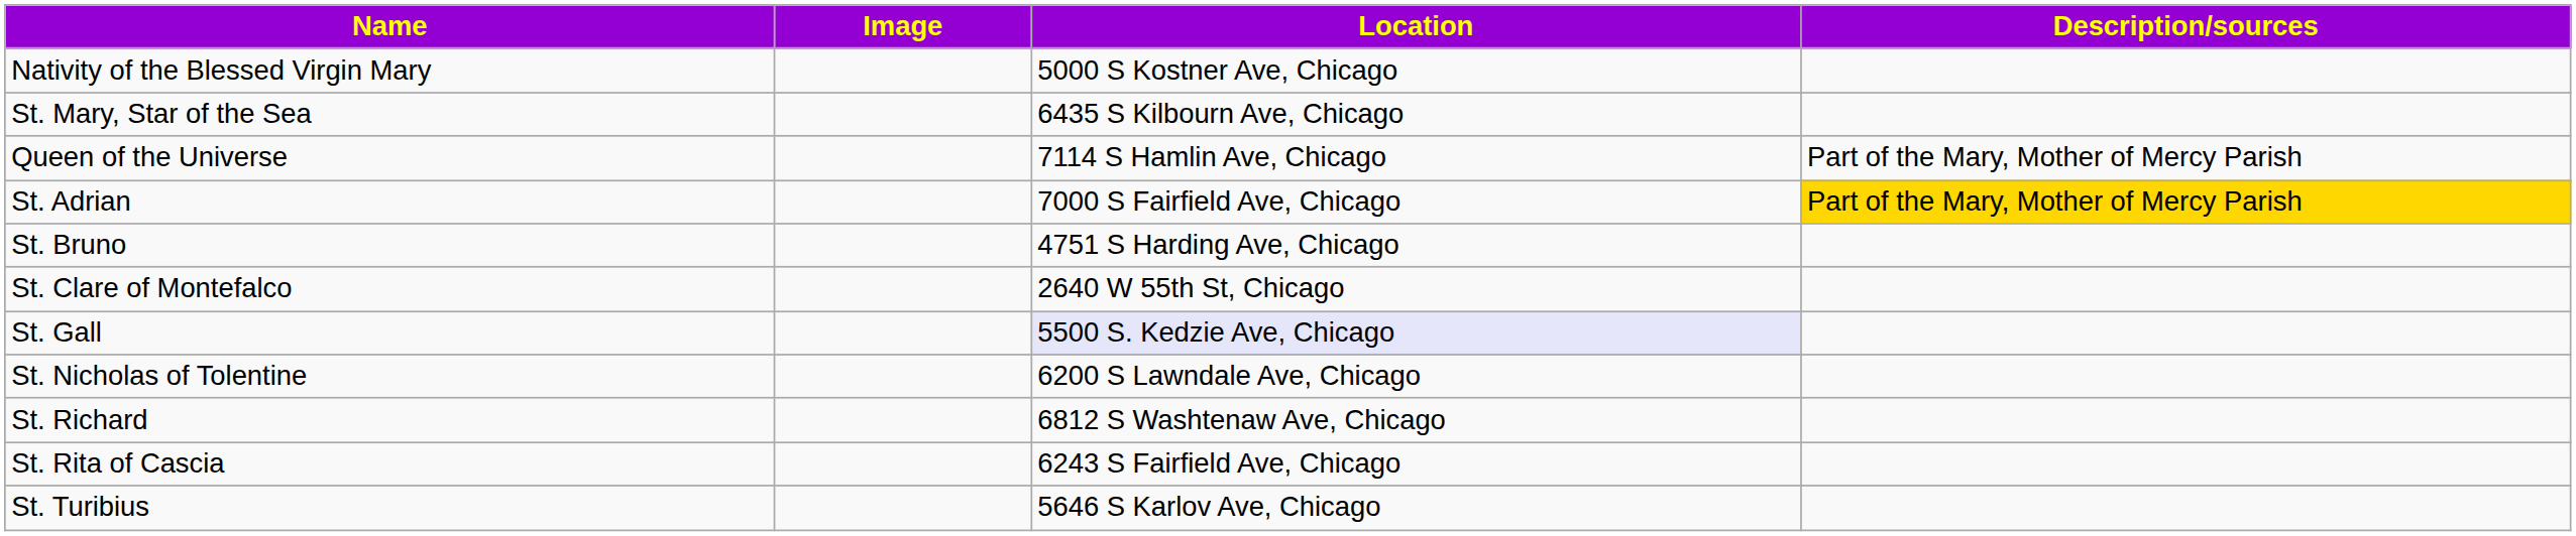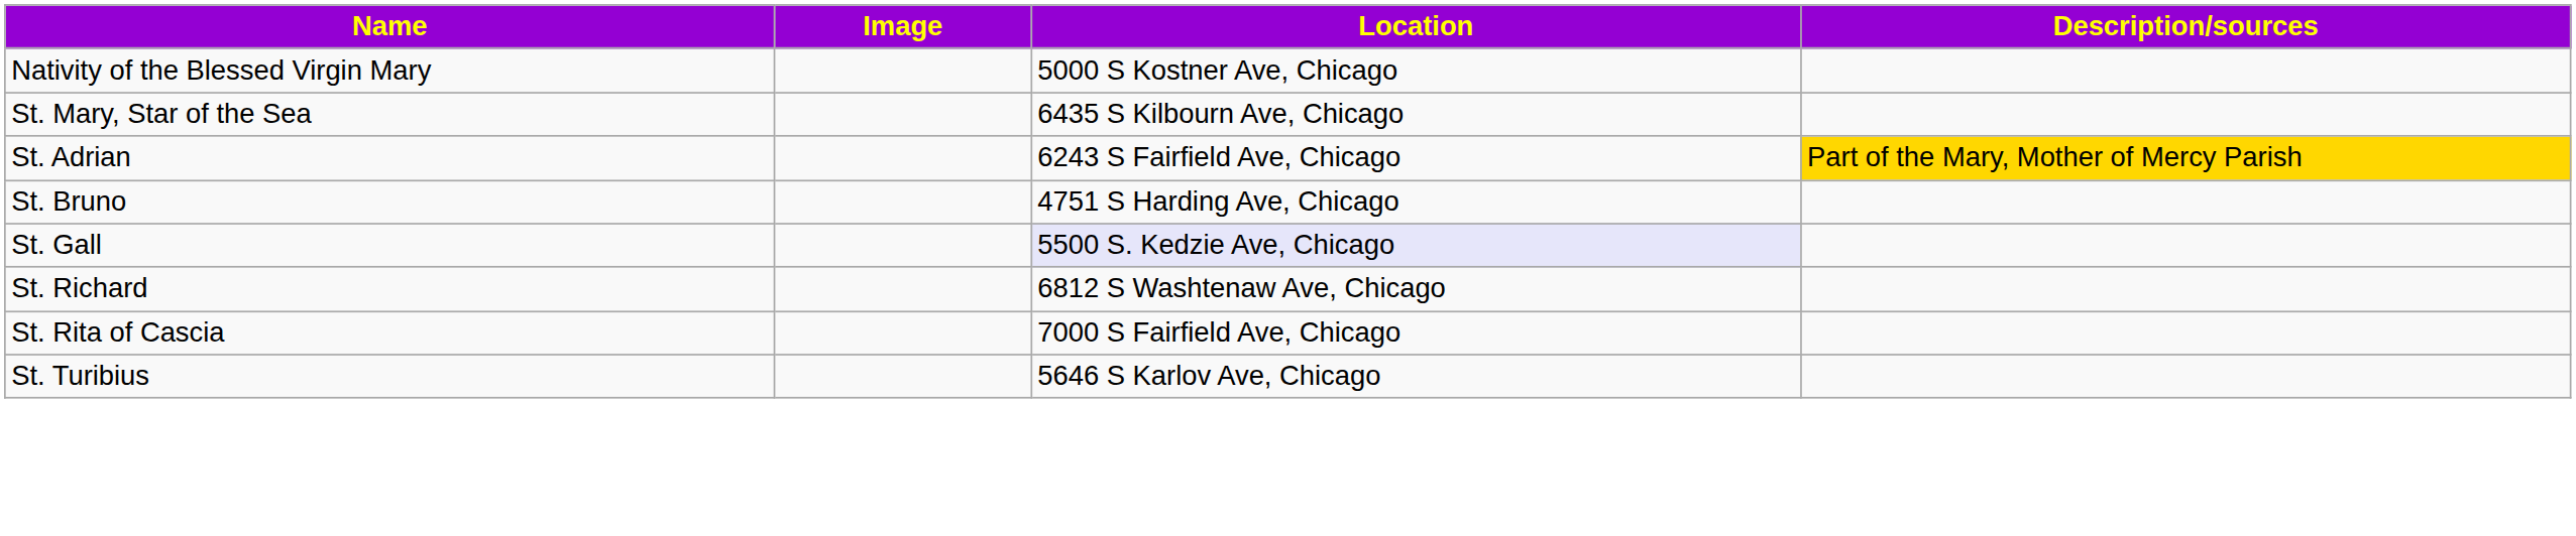- row: Queen of the Universe | 7114 S Hamlin Ave, Chicago | Part of the Mary, Mother of Mercy Parish
St. Adrian | Location: 7000 S Fairfield Ave, Chicago -> 6243 S Fairfield Ave, Chicago
- row: St. Clare of Montefalco | 2640 W 55th St, Chicago
- row: St. Nicholas of Tolentine | 6200 S Lawndale Ave, Chicago
St. Rita of Cascia | Location: 6243 S Fairfield Ave, Chicago -> 7000 S Fairfield Ave, Chicago
